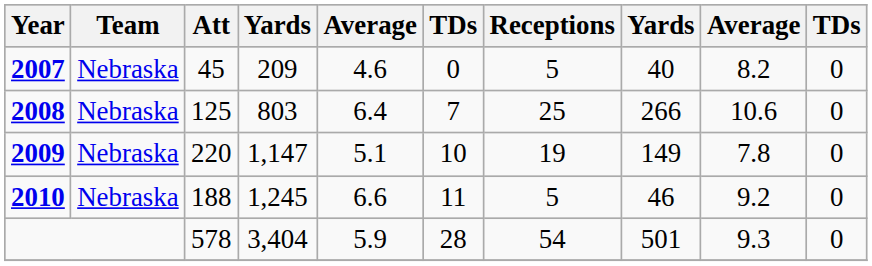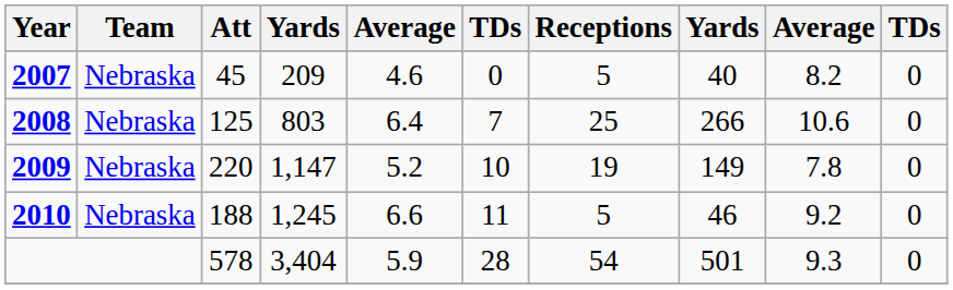2009 | column 5: 5.1 -> 5.2
